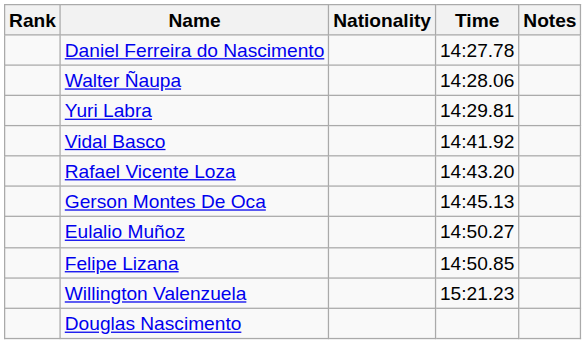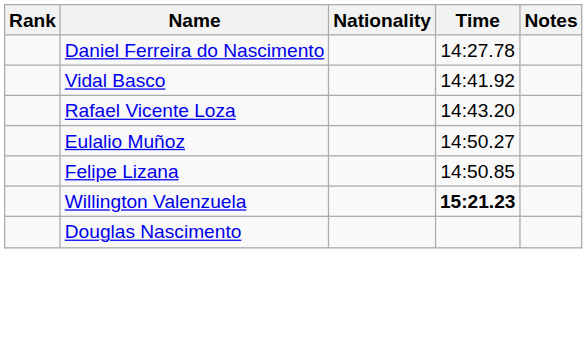- row: Walter Ñaupa | 14:28.06
- row: Yuri Labra | 14:29.81
- row: Gerson Montes De Oca | 14:45.13
Willington Valenzuela | Time: normal -> bold
